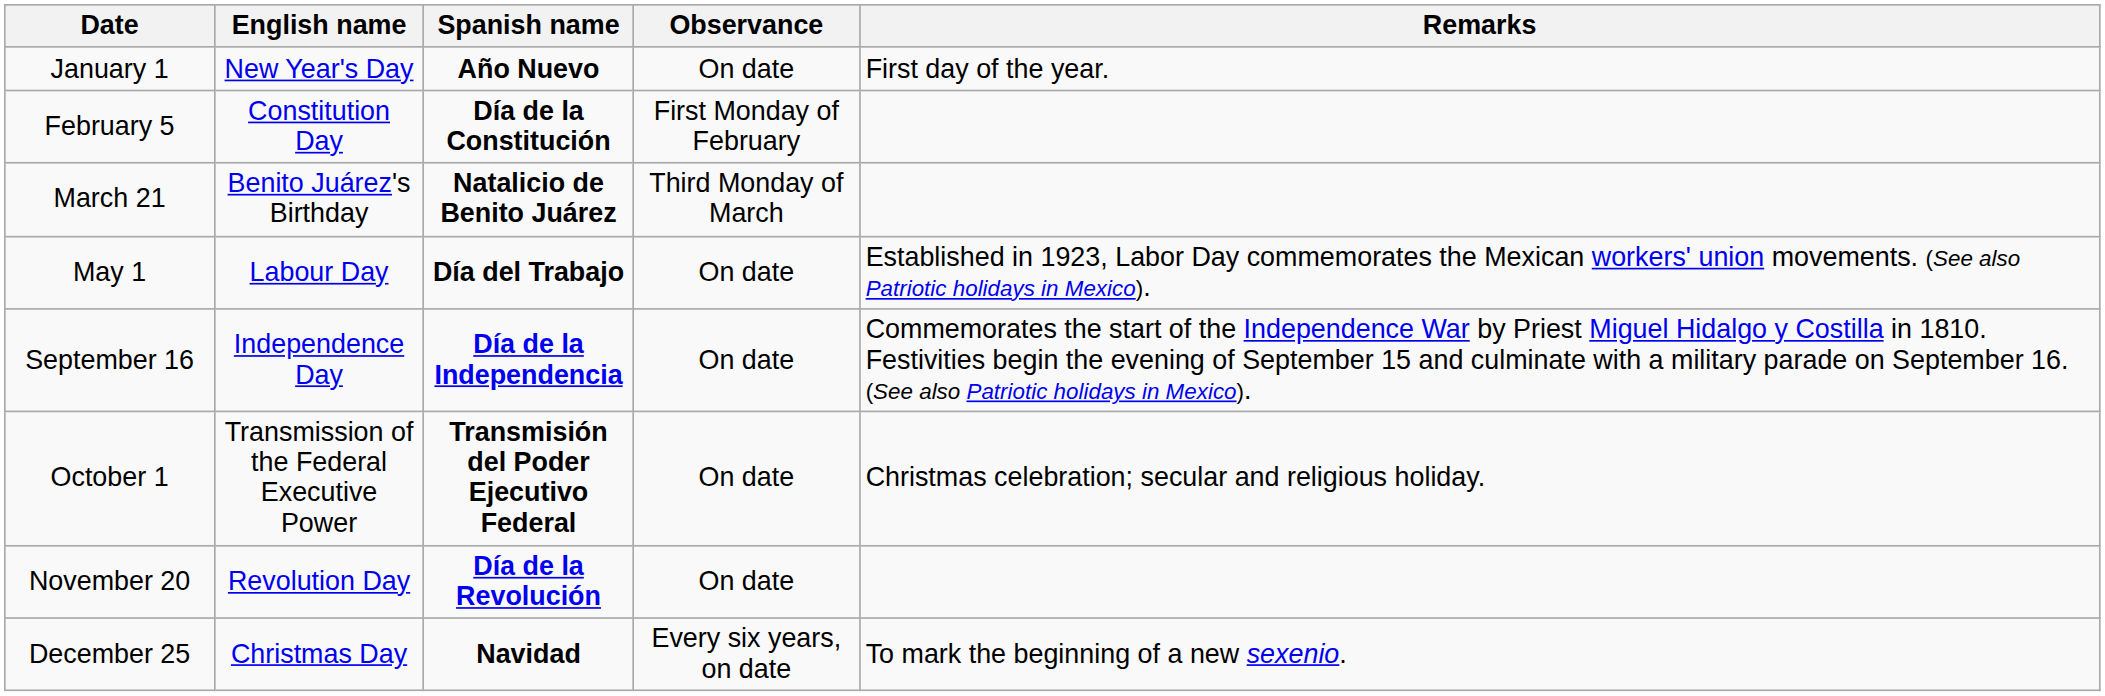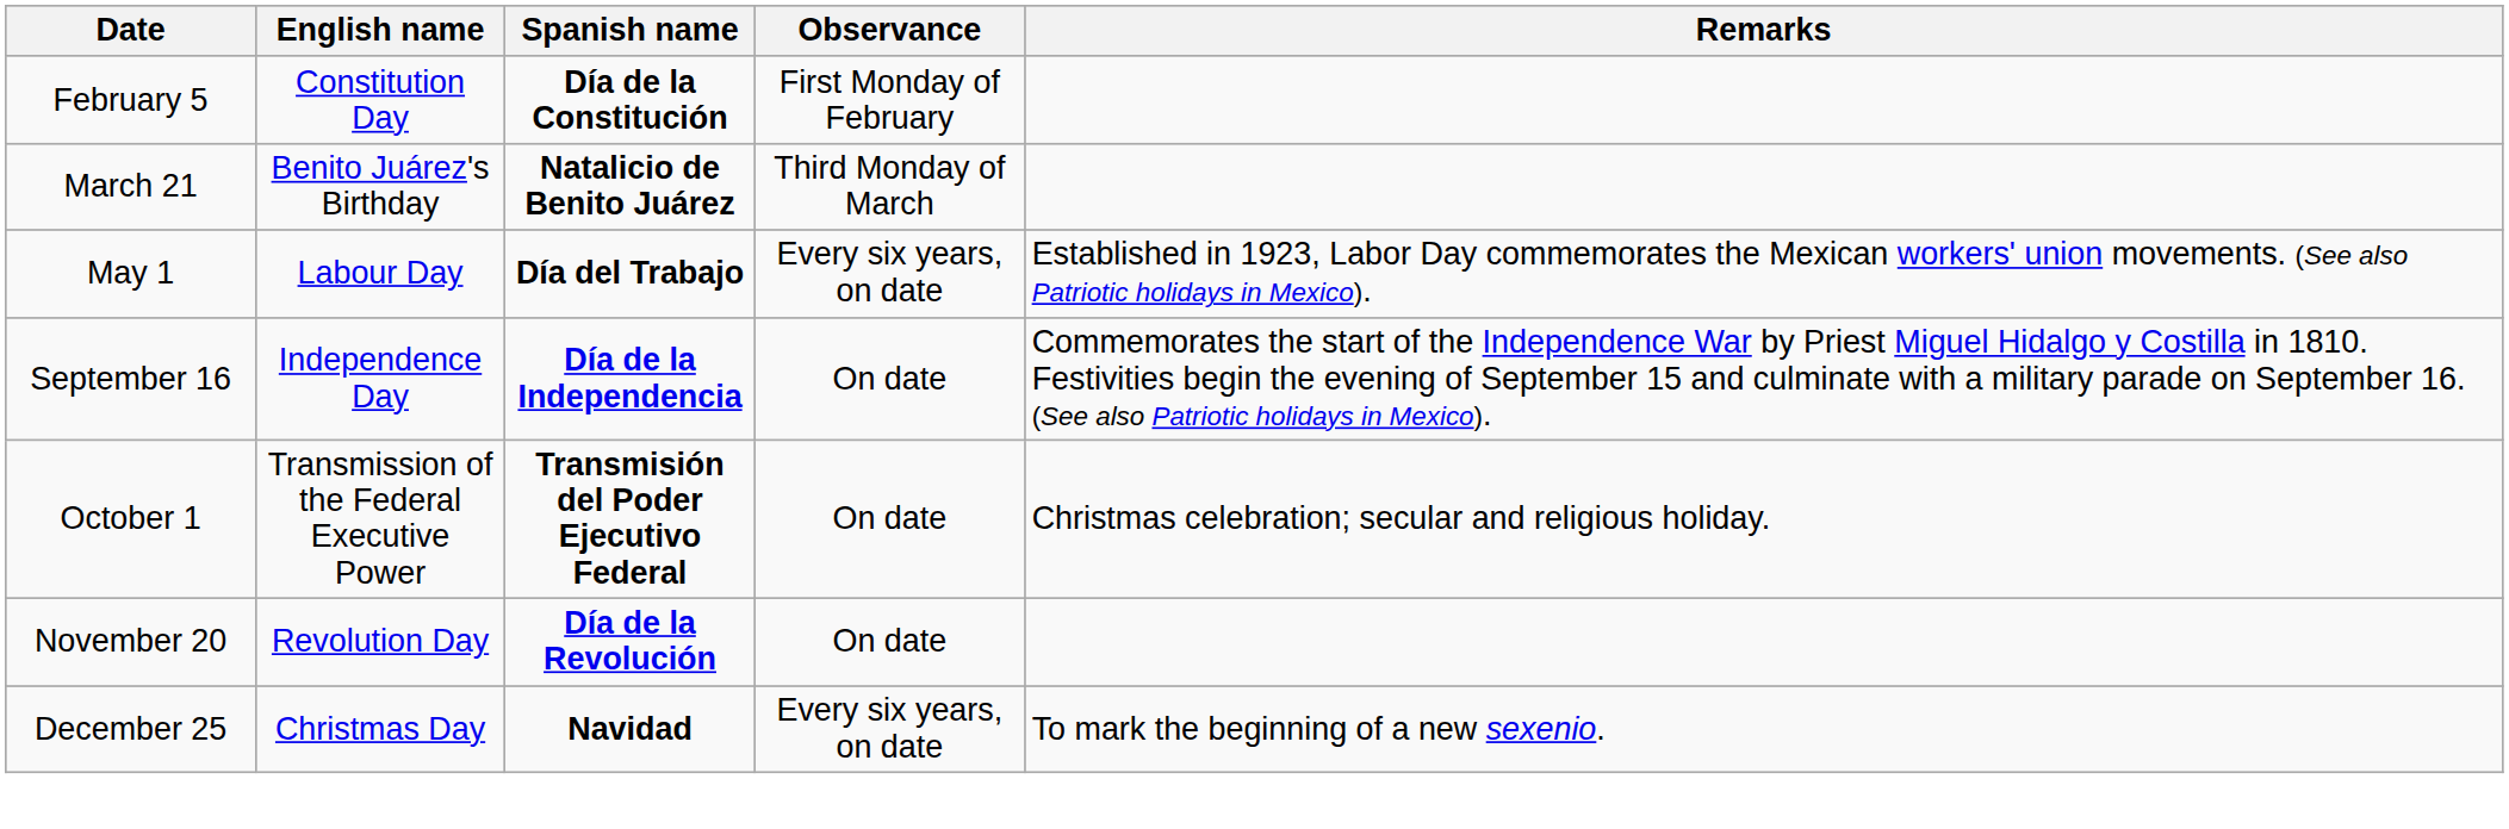- row: January 1 | New Year's Day | Año Nuevo | On date | First day of the year.
May 1 | Observance: On date -> Every six years, on date
